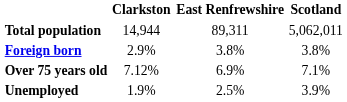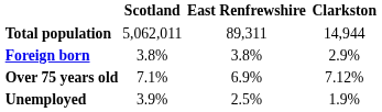columns swapped: Clarkston <-> Scotland
